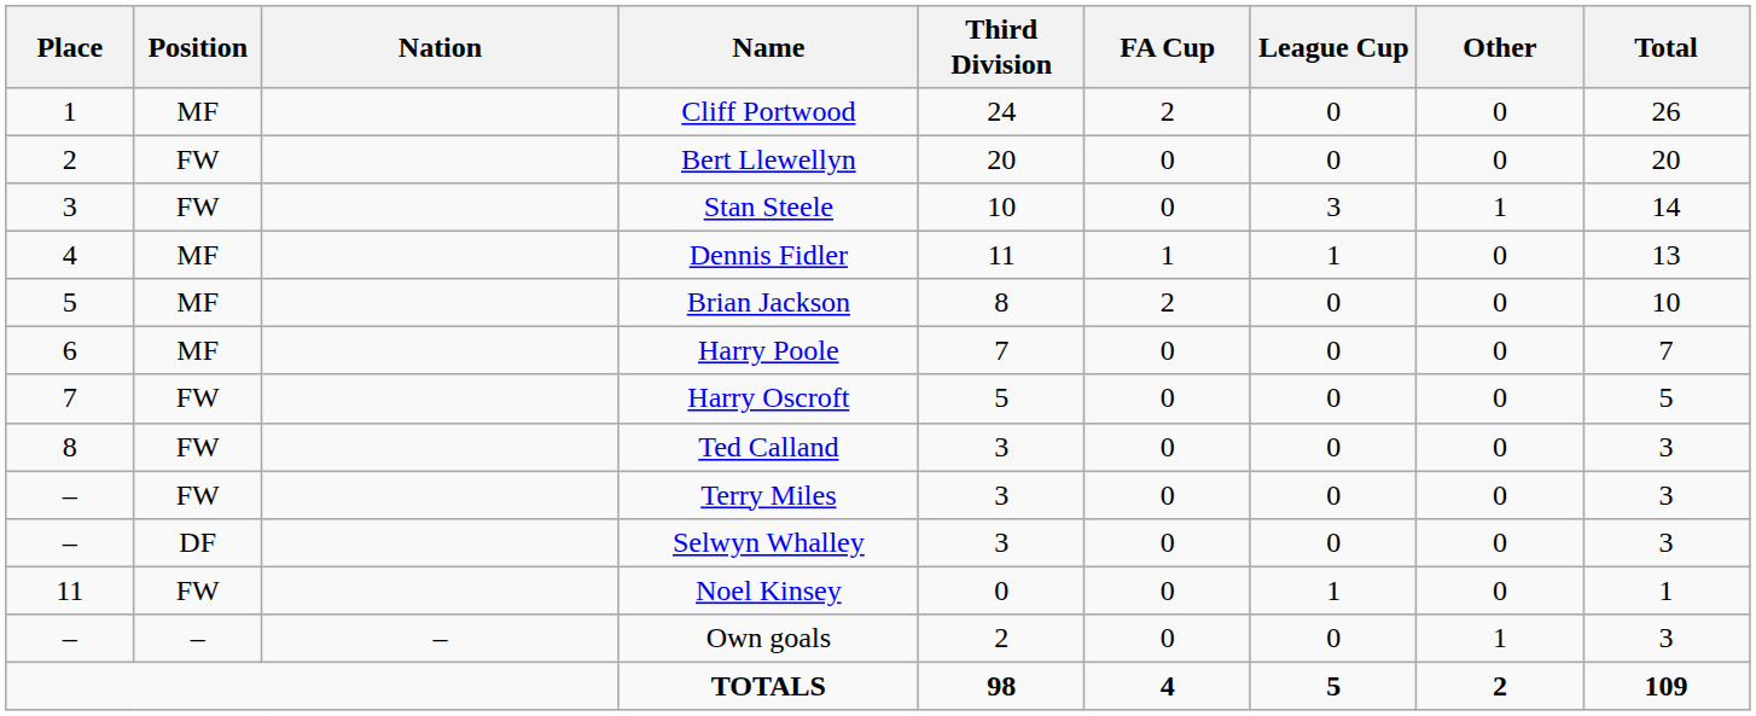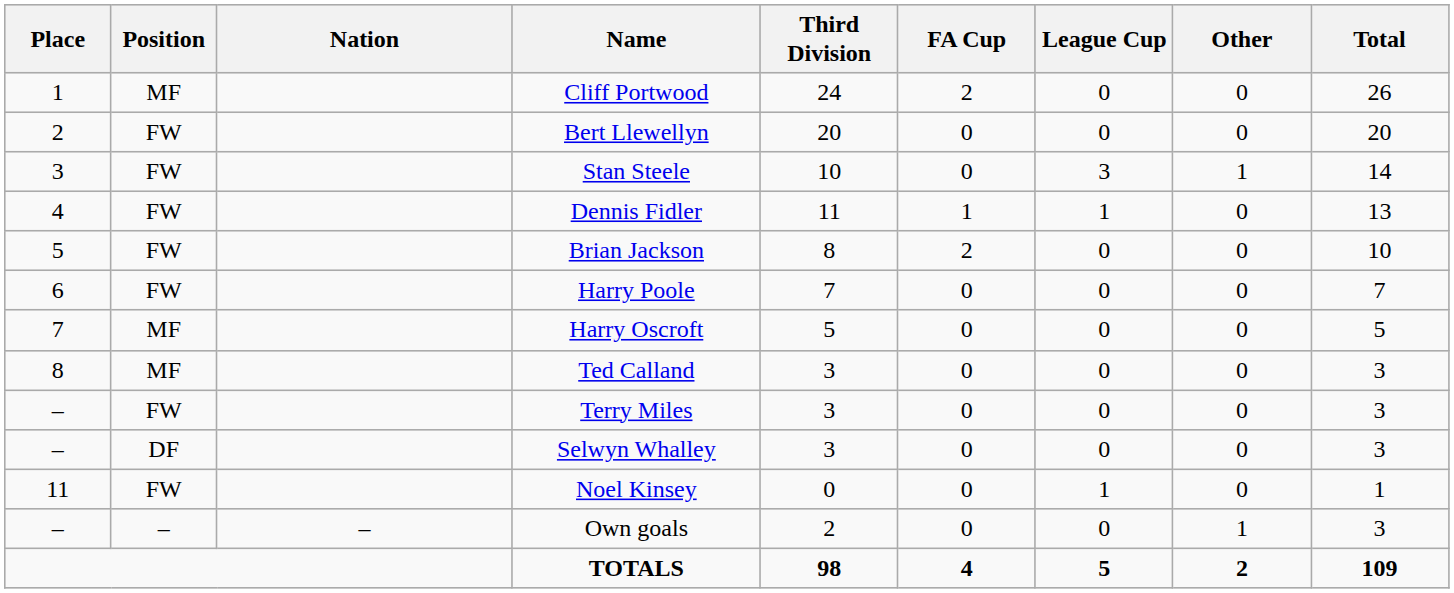Dennis Fidler | Position: MF -> FW
Brian Jackson | Position: MF -> FW
Harry Poole | Position: MF -> FW
Harry Oscroft | Position: FW -> MF
Ted Calland | Position: FW -> MF
